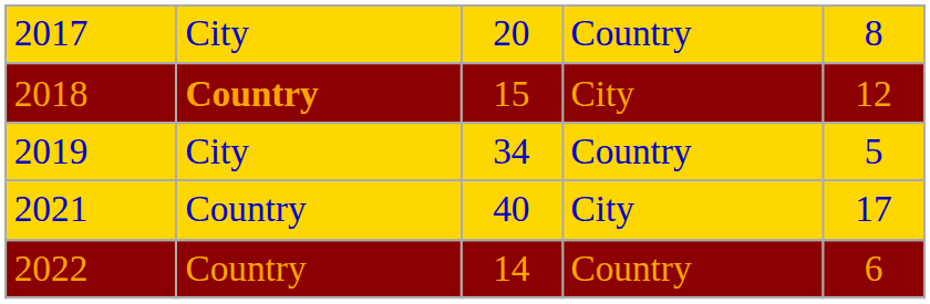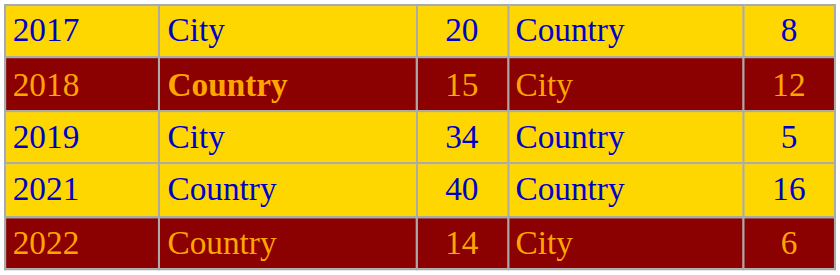2021 | column 4: City -> Country
2021 | column 5: 17 -> 16
2022 | column 4: Country -> City
